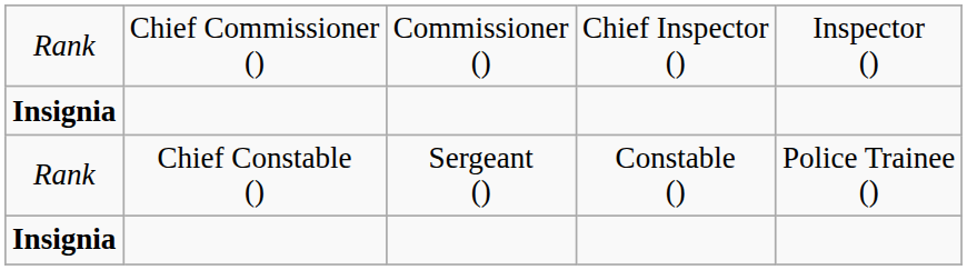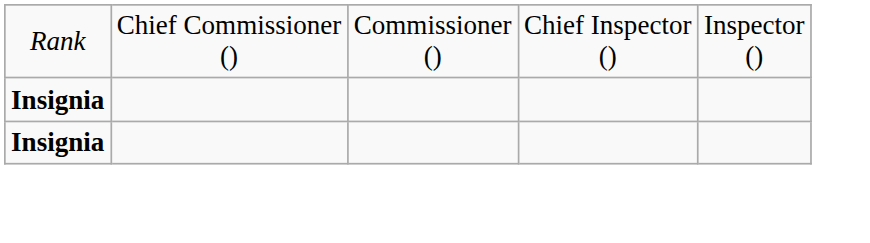- row: Rank | Chief Constable () | Sergeant () | Constable () | Police Trainee ()
